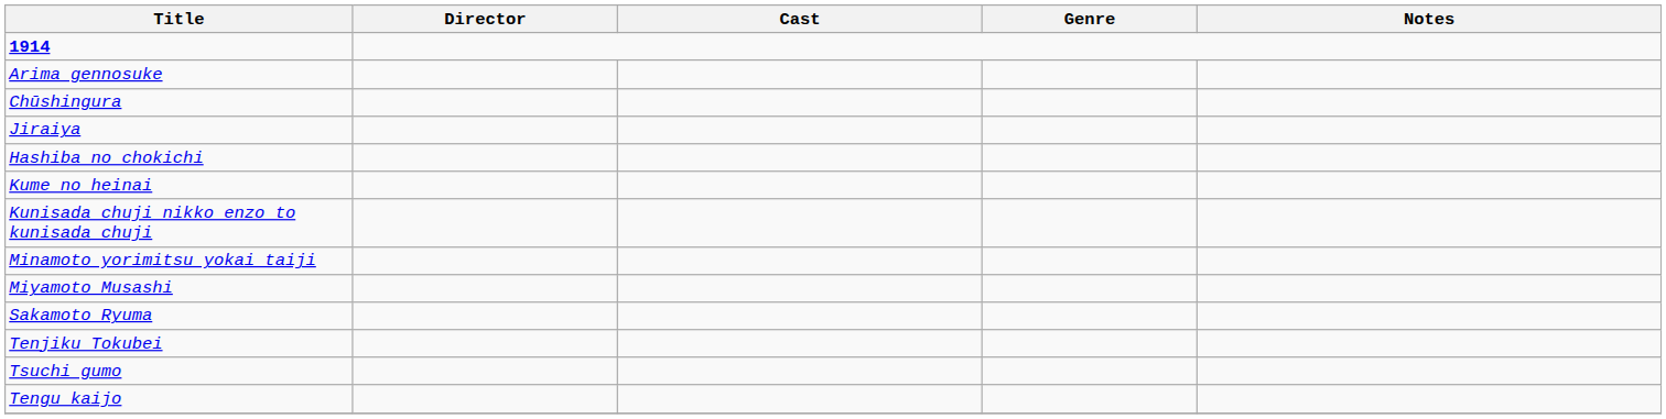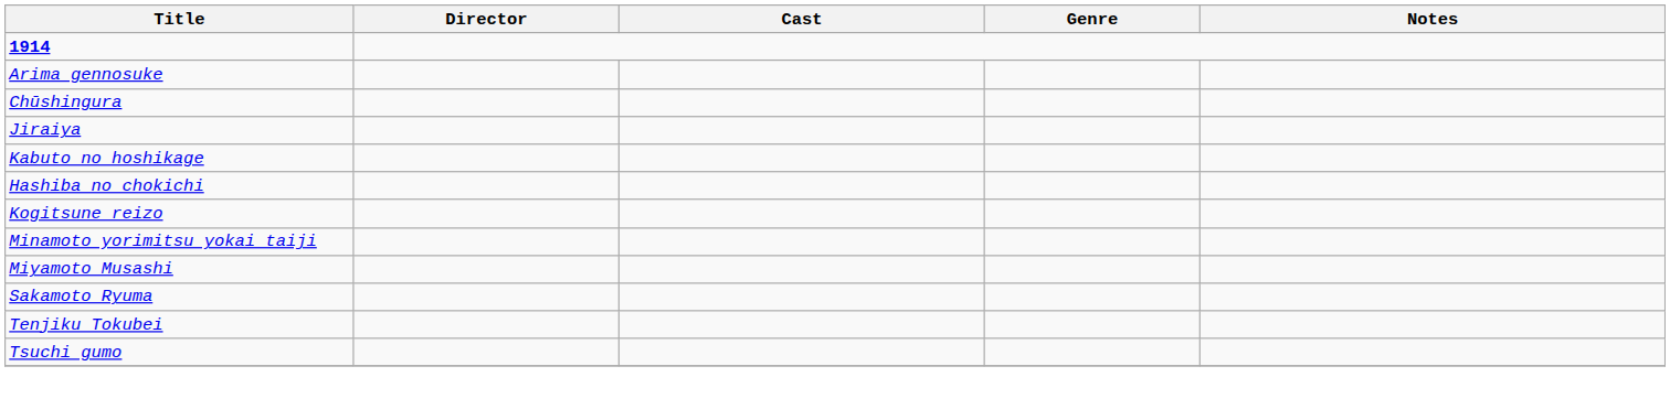+ row: Kabuto no hoshikage
+ row: Kogitsune reizo
- row: Kume no heinai
- row: Kunisada chuji nikko enzo to kunisada chuji
- row: Tengu kaijo
